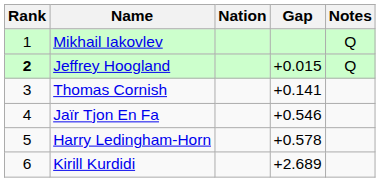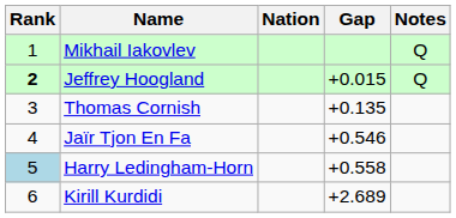Thomas Cornish | Gap: +0.141 -> +0.135
Harry Ledingham-Horn | Rank: no background -> lightblue background
Harry Ledingham-Horn | Gap: +0.578 -> +0.558
